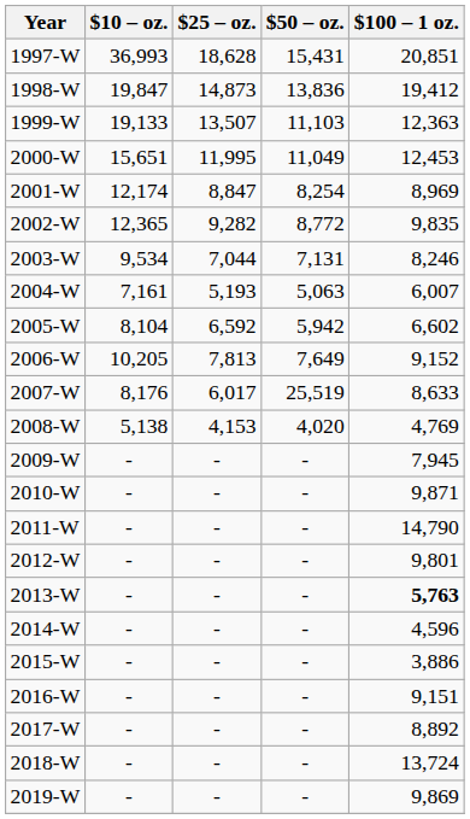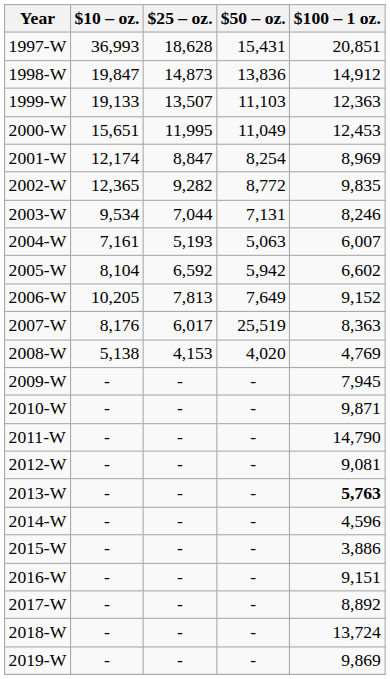1998-W | $100 – 1 oz.: 19,412 -> 14,912
2007-W | $100 – 1 oz.: 8,633 -> 8,363
2012-W | $100 – 1 oz.: 9,801 -> 9,081
